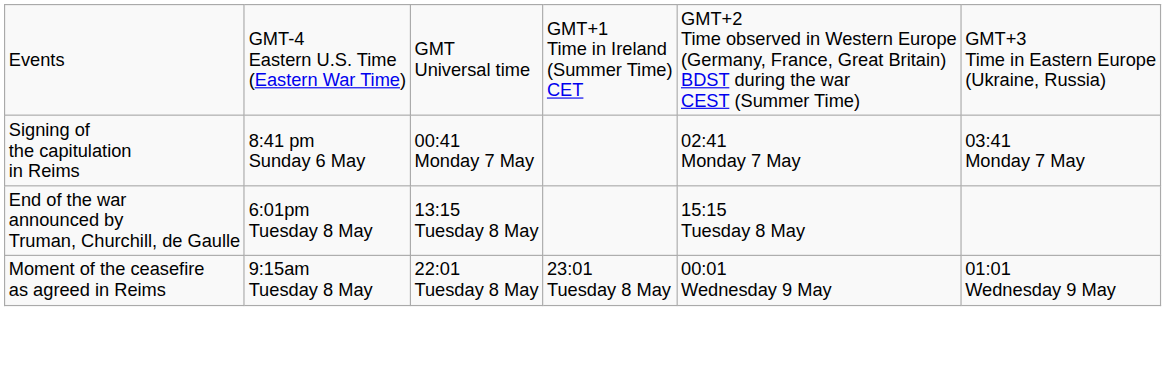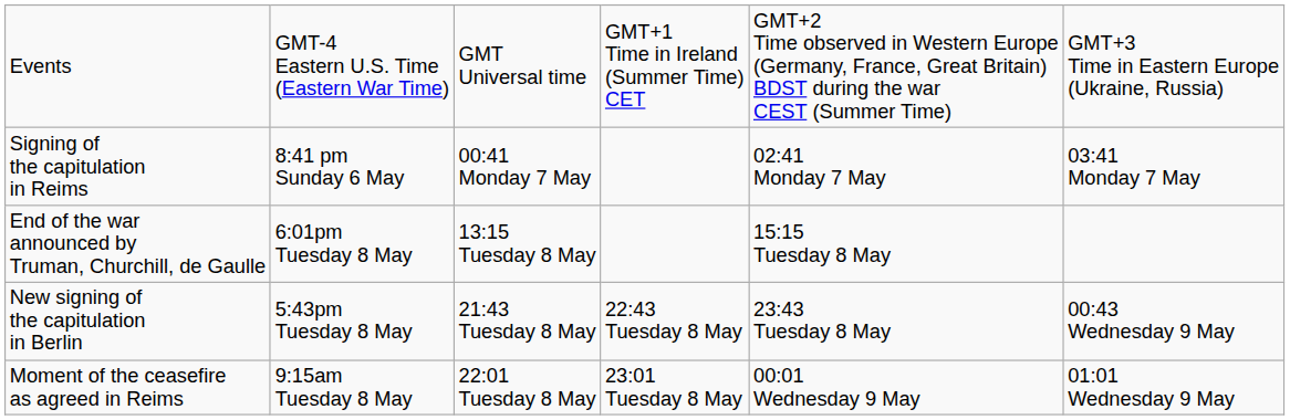+ row: New signing of the capitulation in Berlin | 5:43pm Tuesday 8 May | 21:43 Tuesday 8 May | 22:43 Tuesday 8 May | 23:43 Tuesday 8 May | 00:43 Wednesday 9 May
